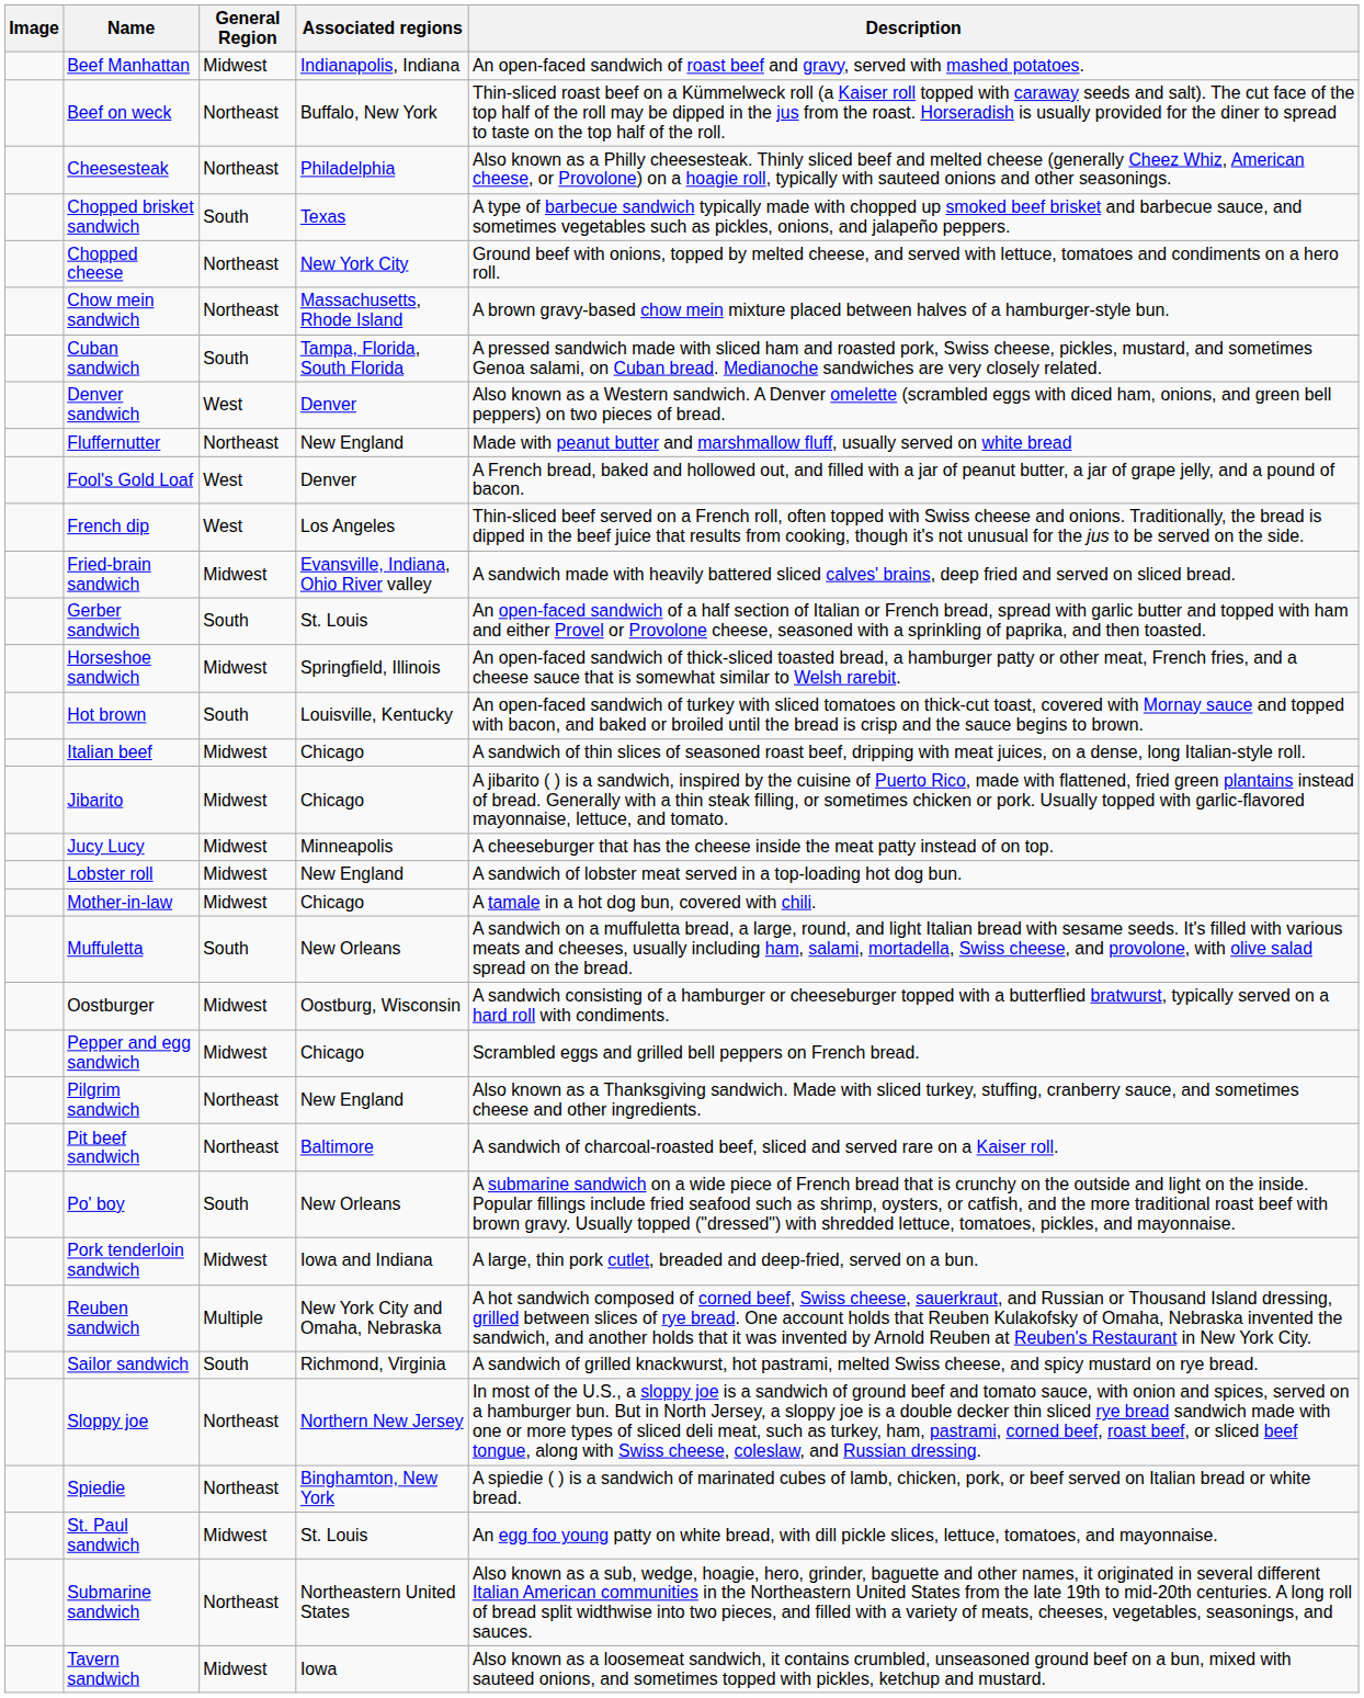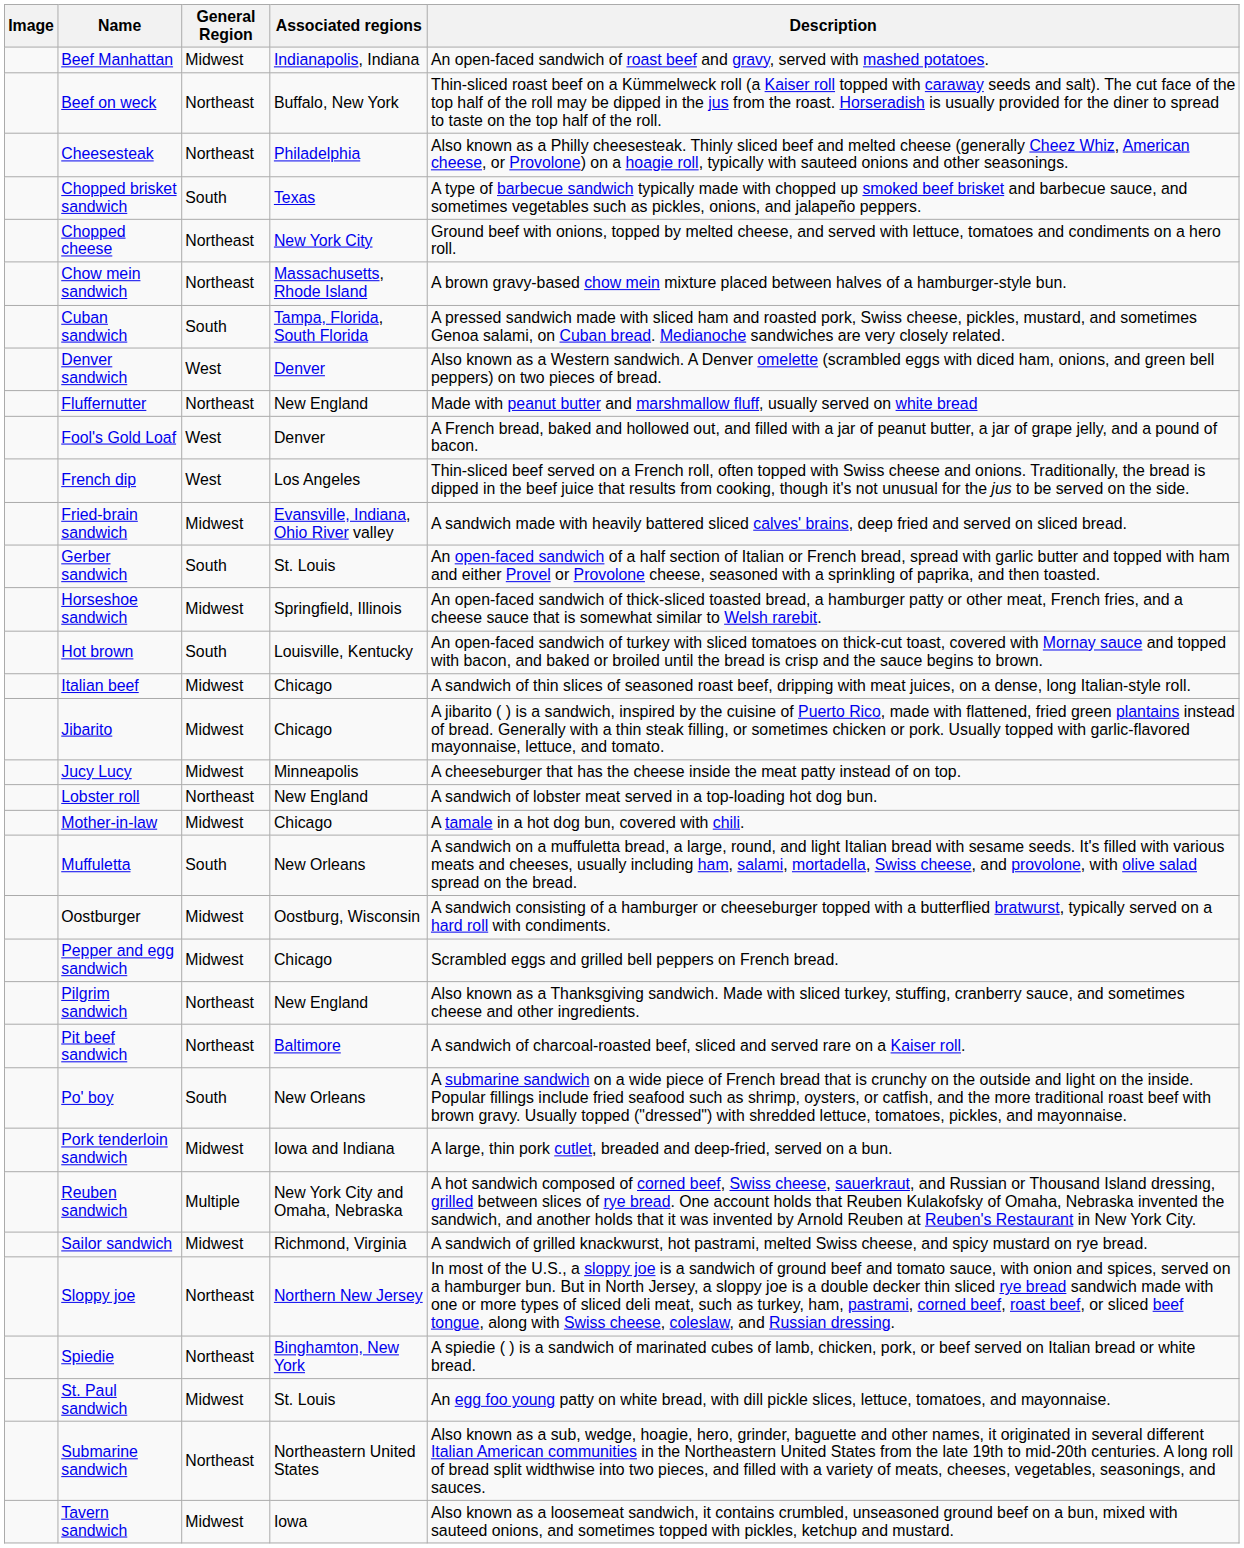Lobster roll | General Region: Midwest -> Northeast
Sailor sandwich | General Region: South -> Midwest
